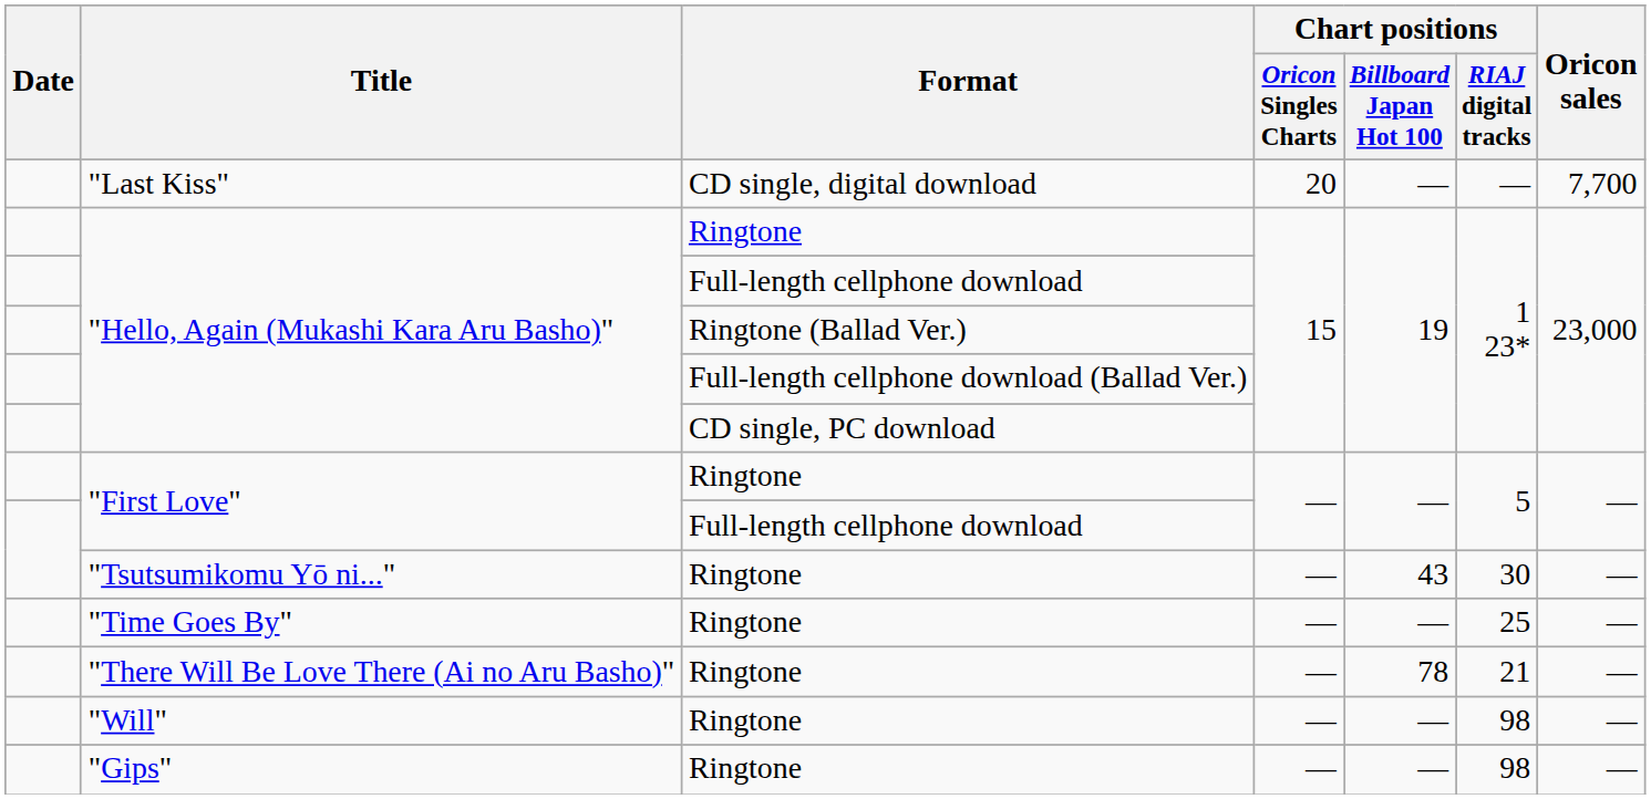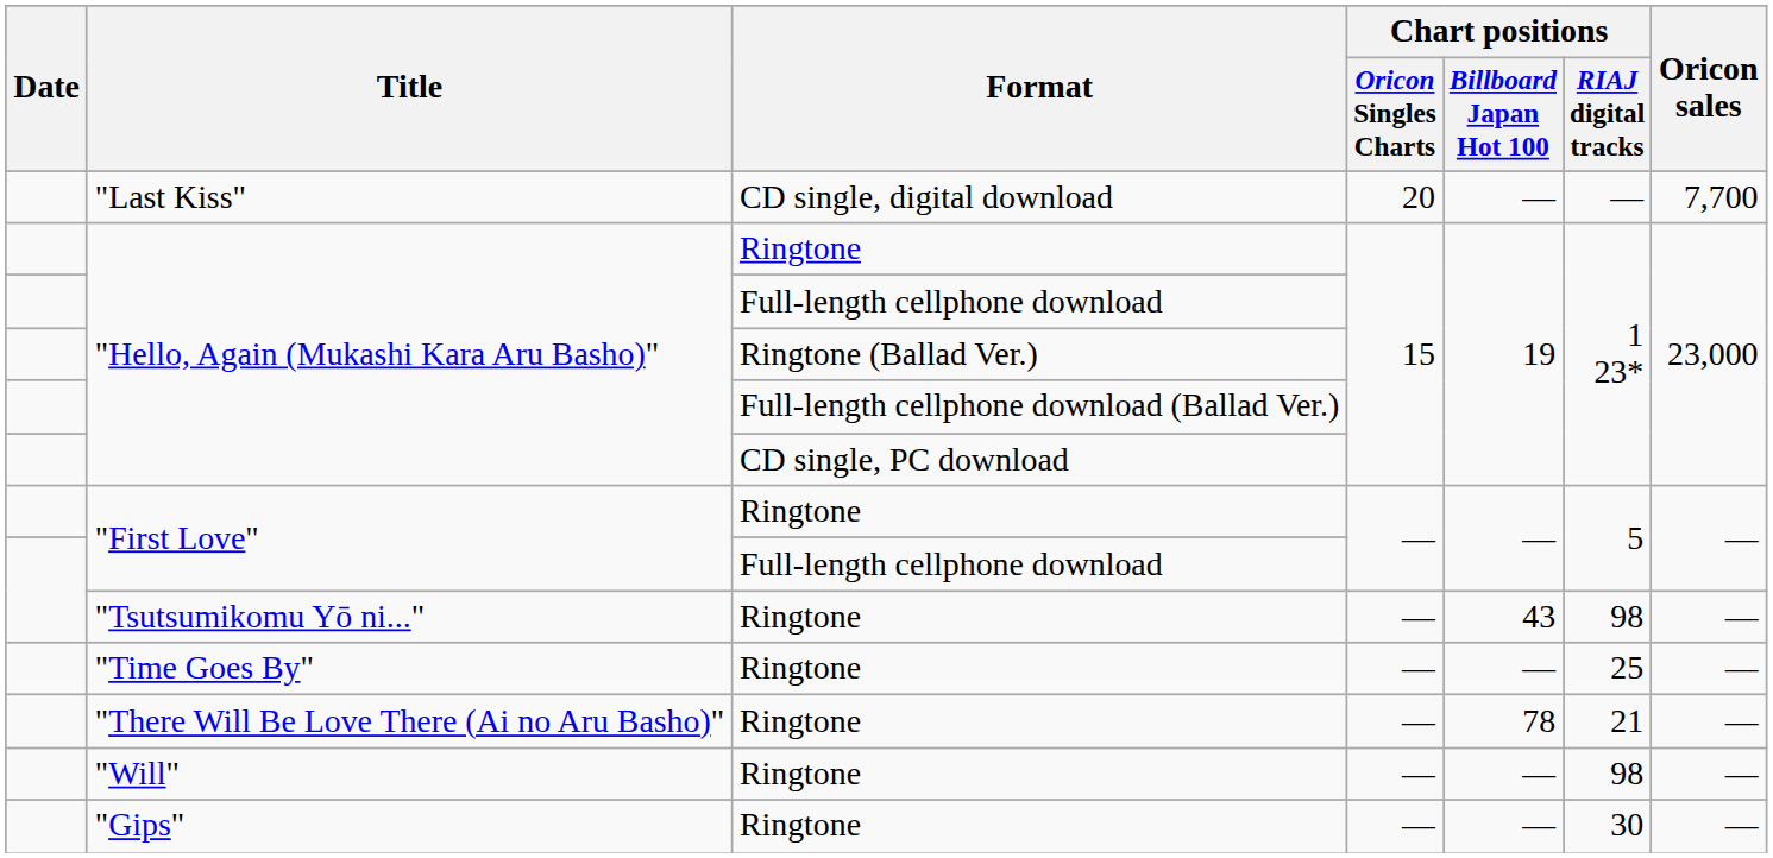"Tsutsumikomu Yō ni..." | Chart positions / RIAJ digital tracks: 30 -> 98
"Gips" | Chart positions / RIAJ digital tracks: 98 -> 30
